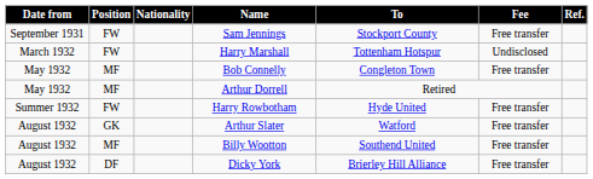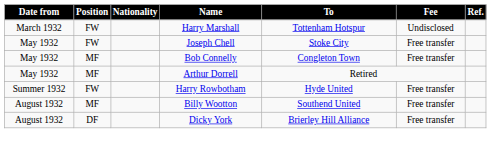- row: September 1931 | FW | Sam Jennings | Stockport County | Free transfer
+ row: May 1932 | FW | Joseph Chell | Stoke City | Free transfer
- row: August 1932 | GK | Arthur Slater | Watford | Free transfer
